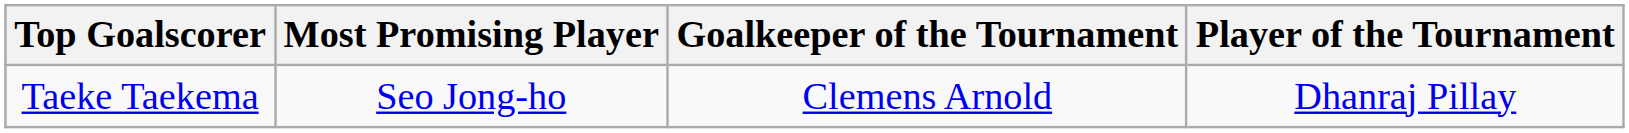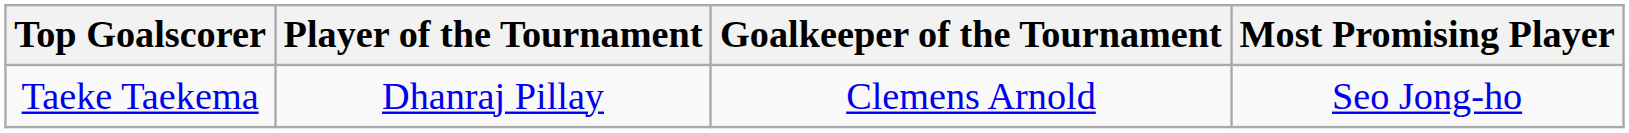columns swapped: Player of the Tournament <-> Most Promising Player
